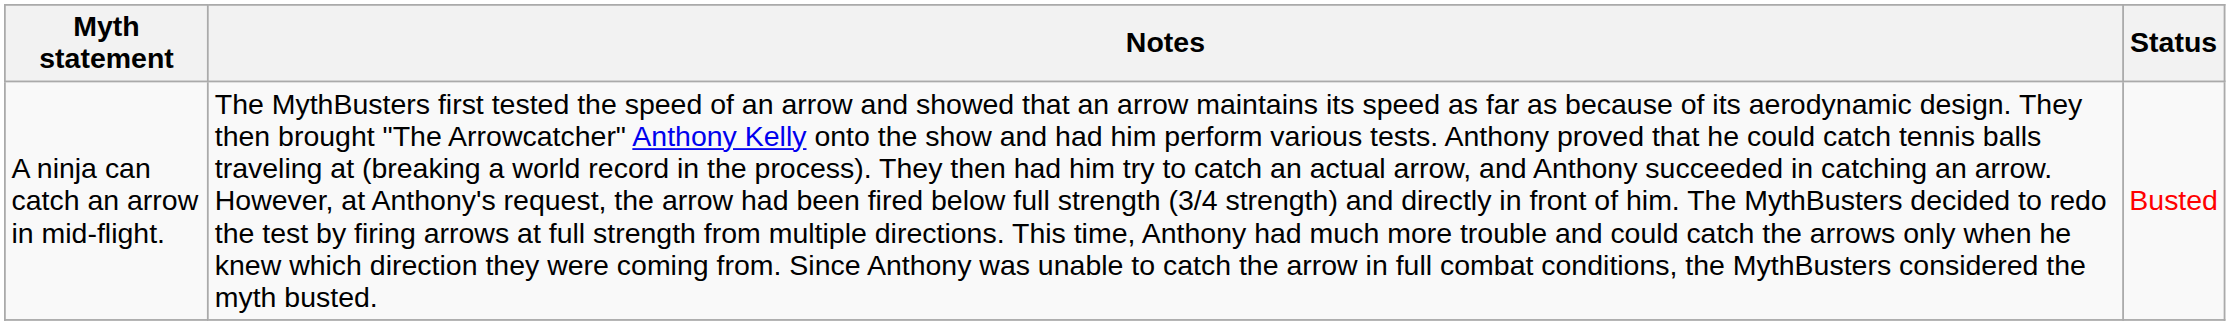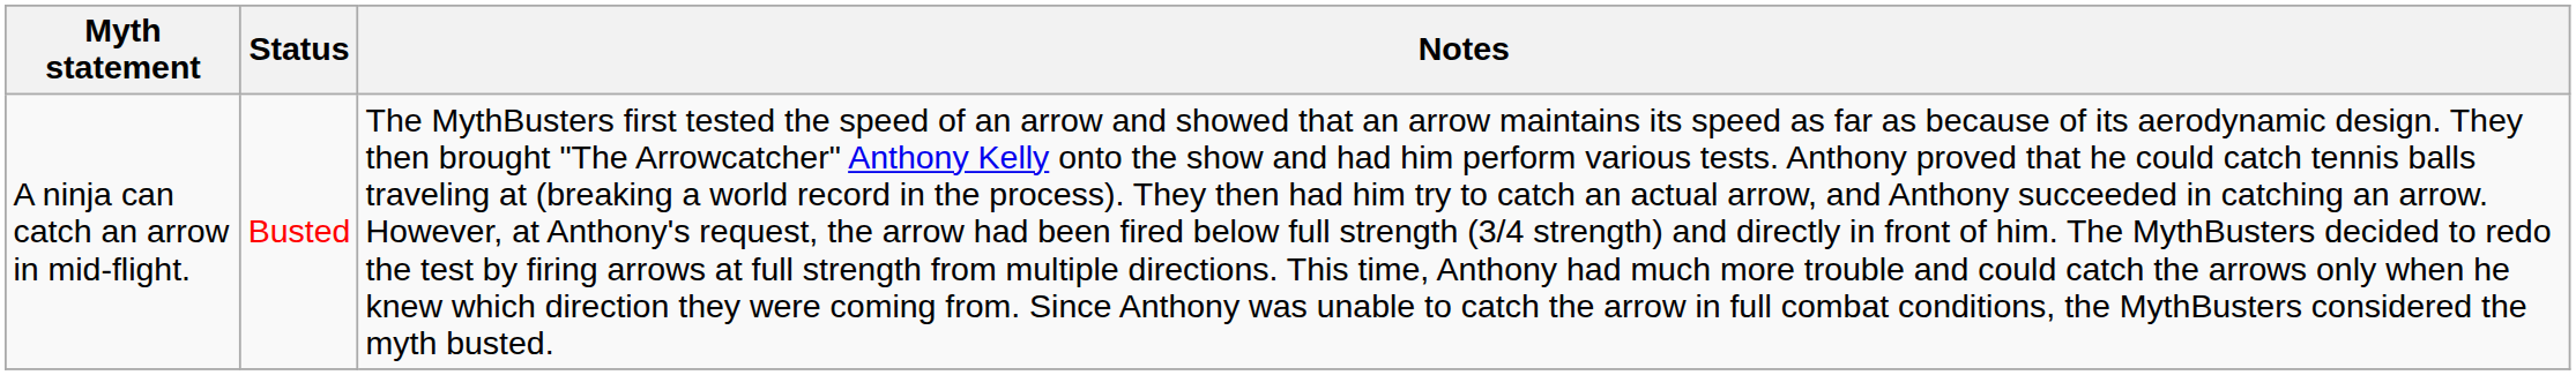columns swapped: Status <-> Notes
